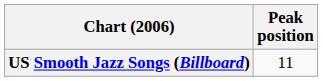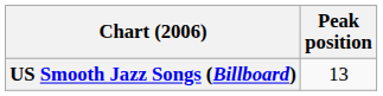US Smooth Jazz Songs (Billboard) | Peak position: 11 -> 13
